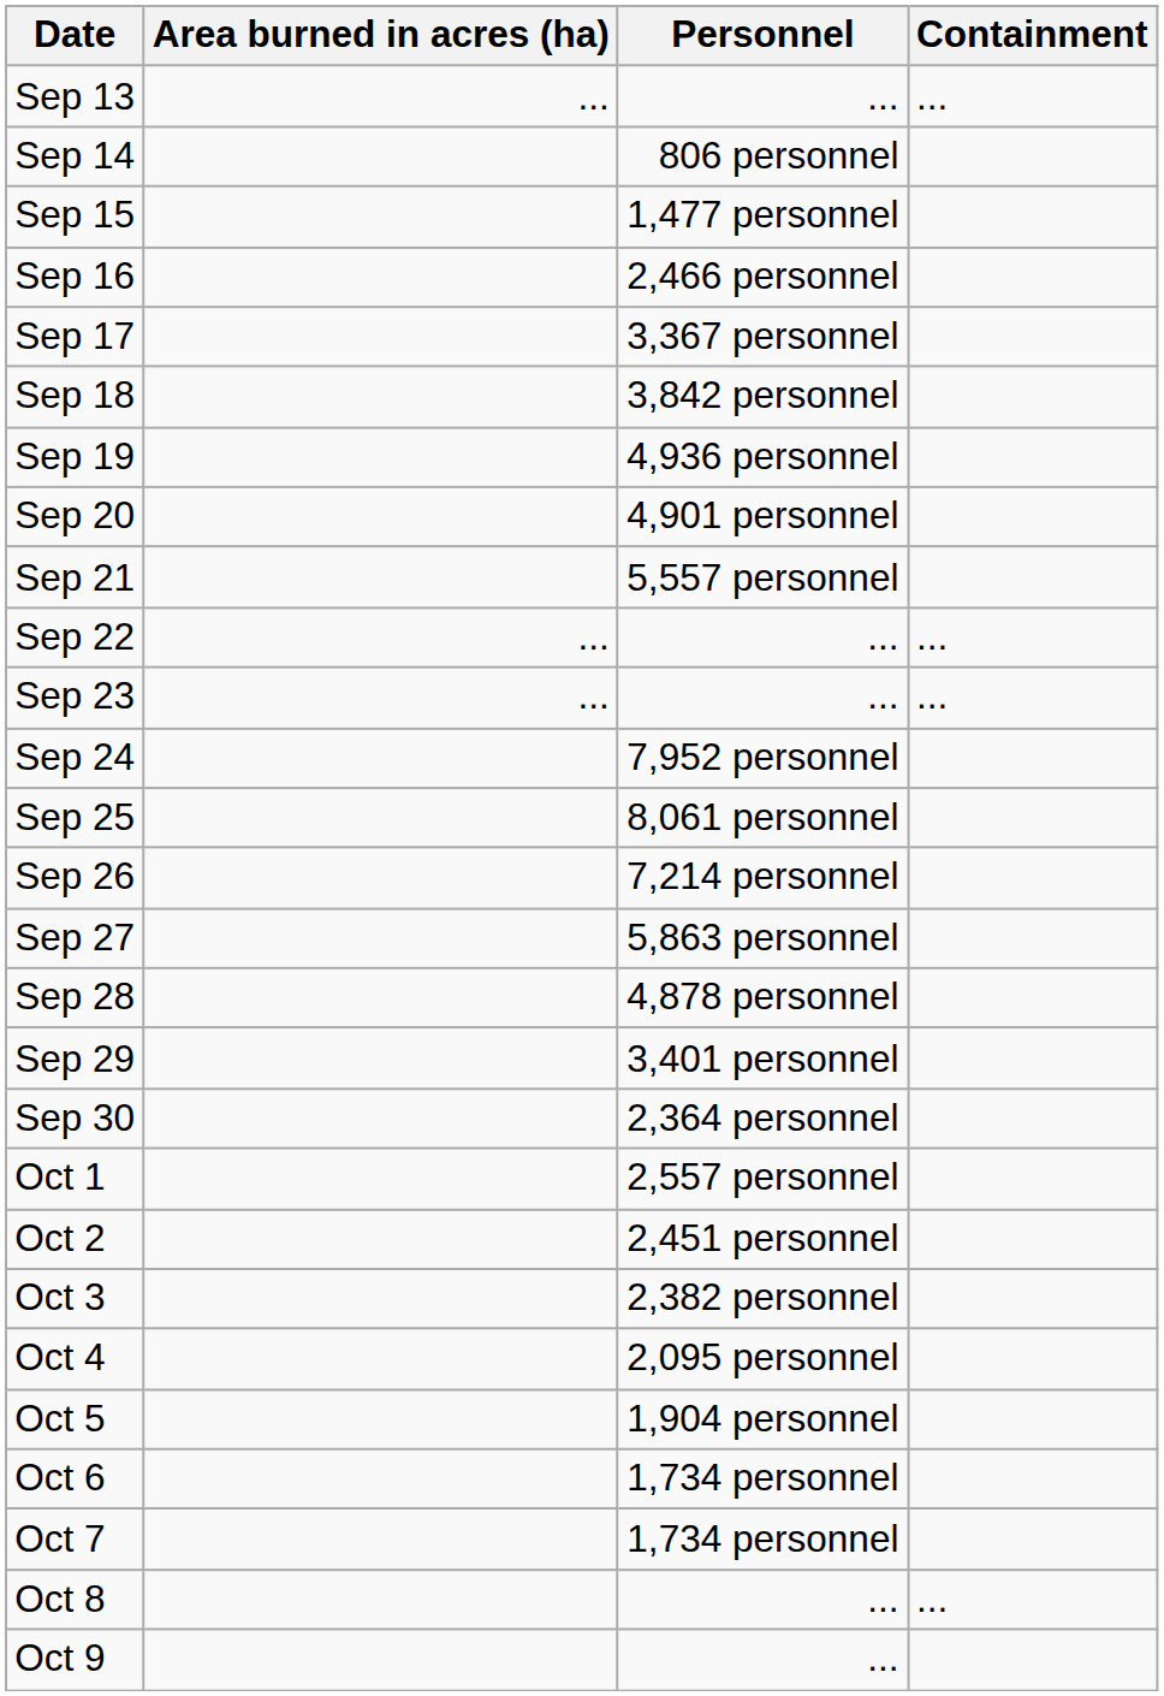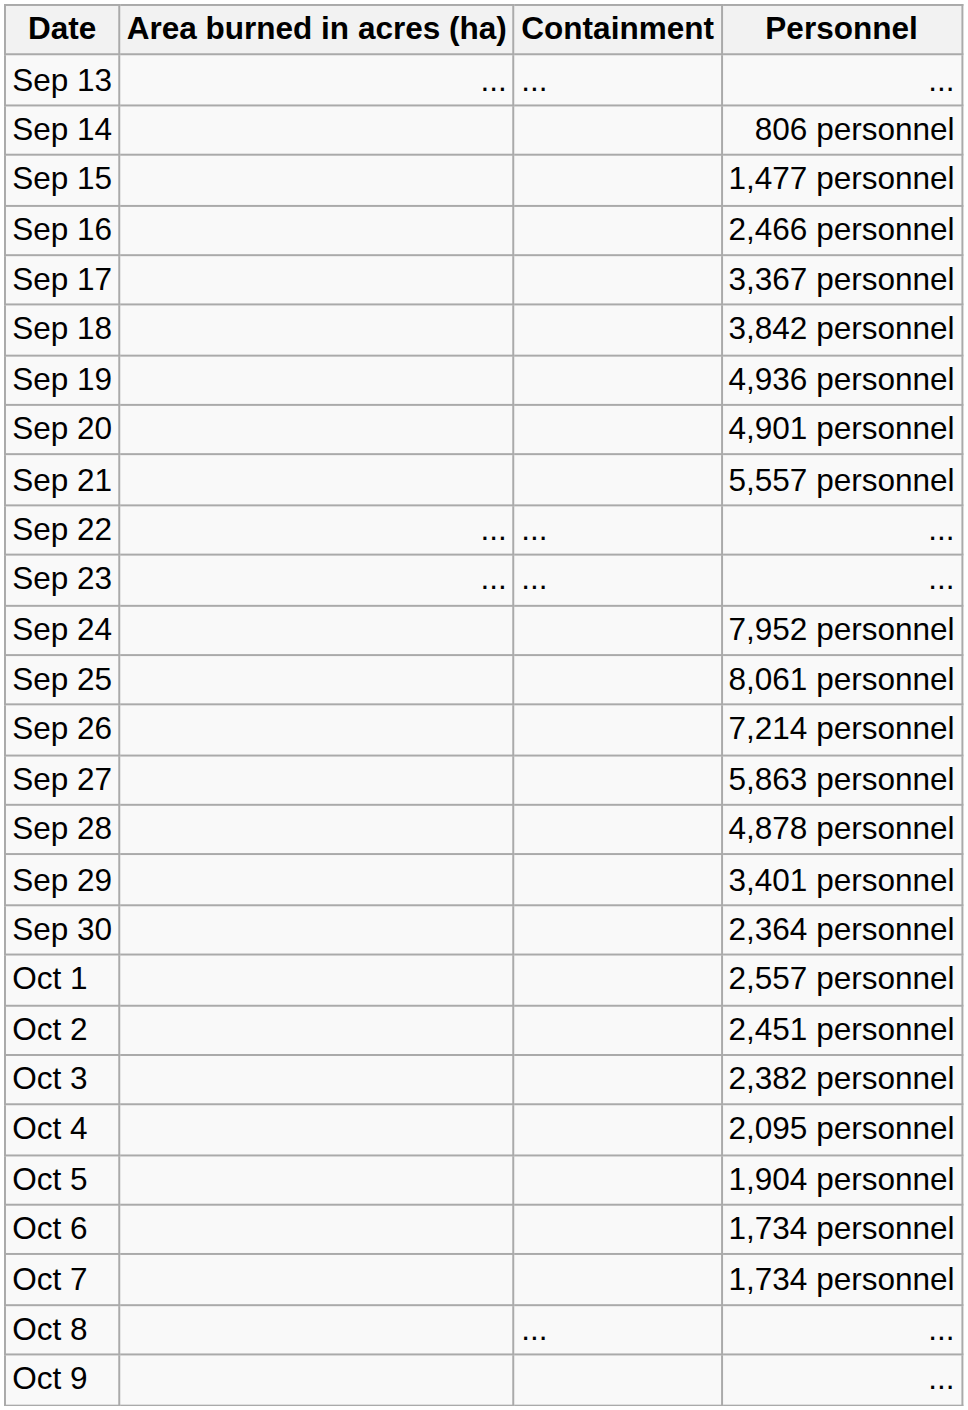columns swapped: Personnel <-> Containment
